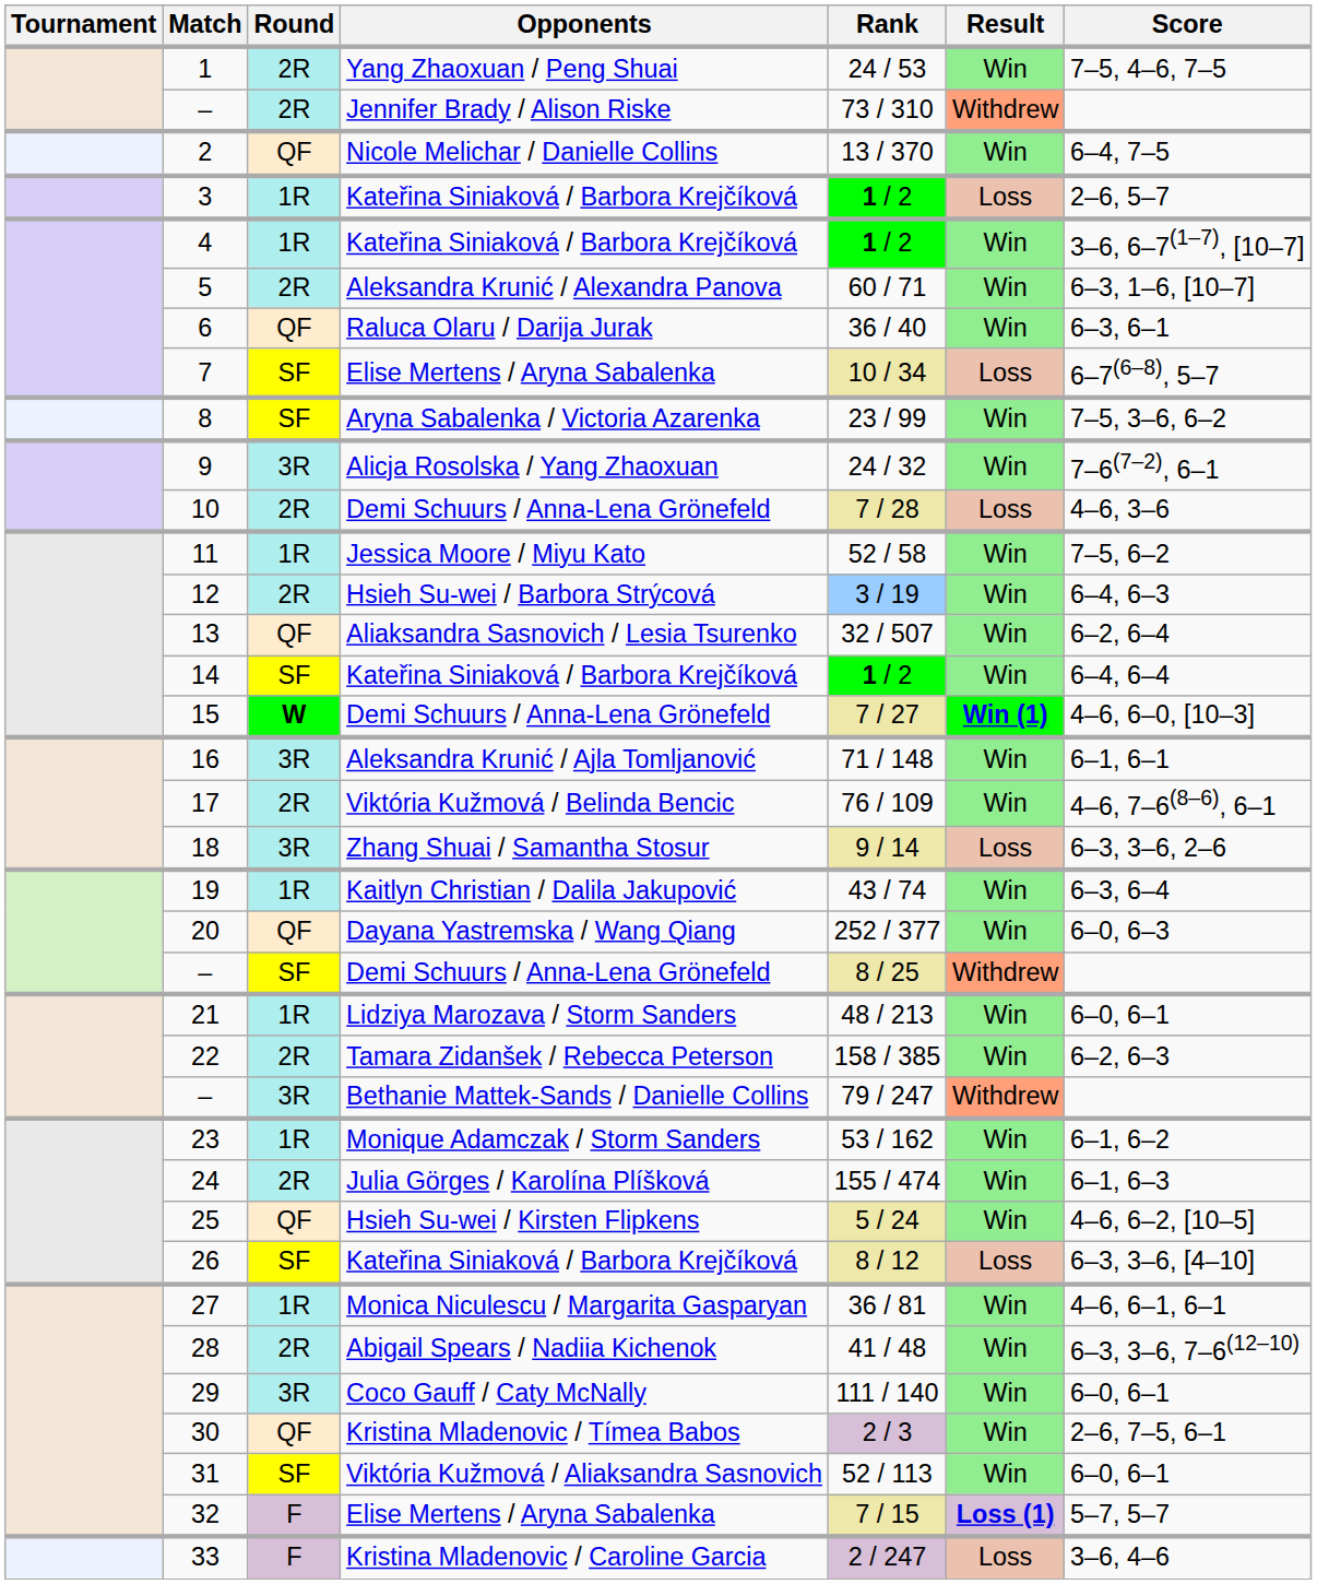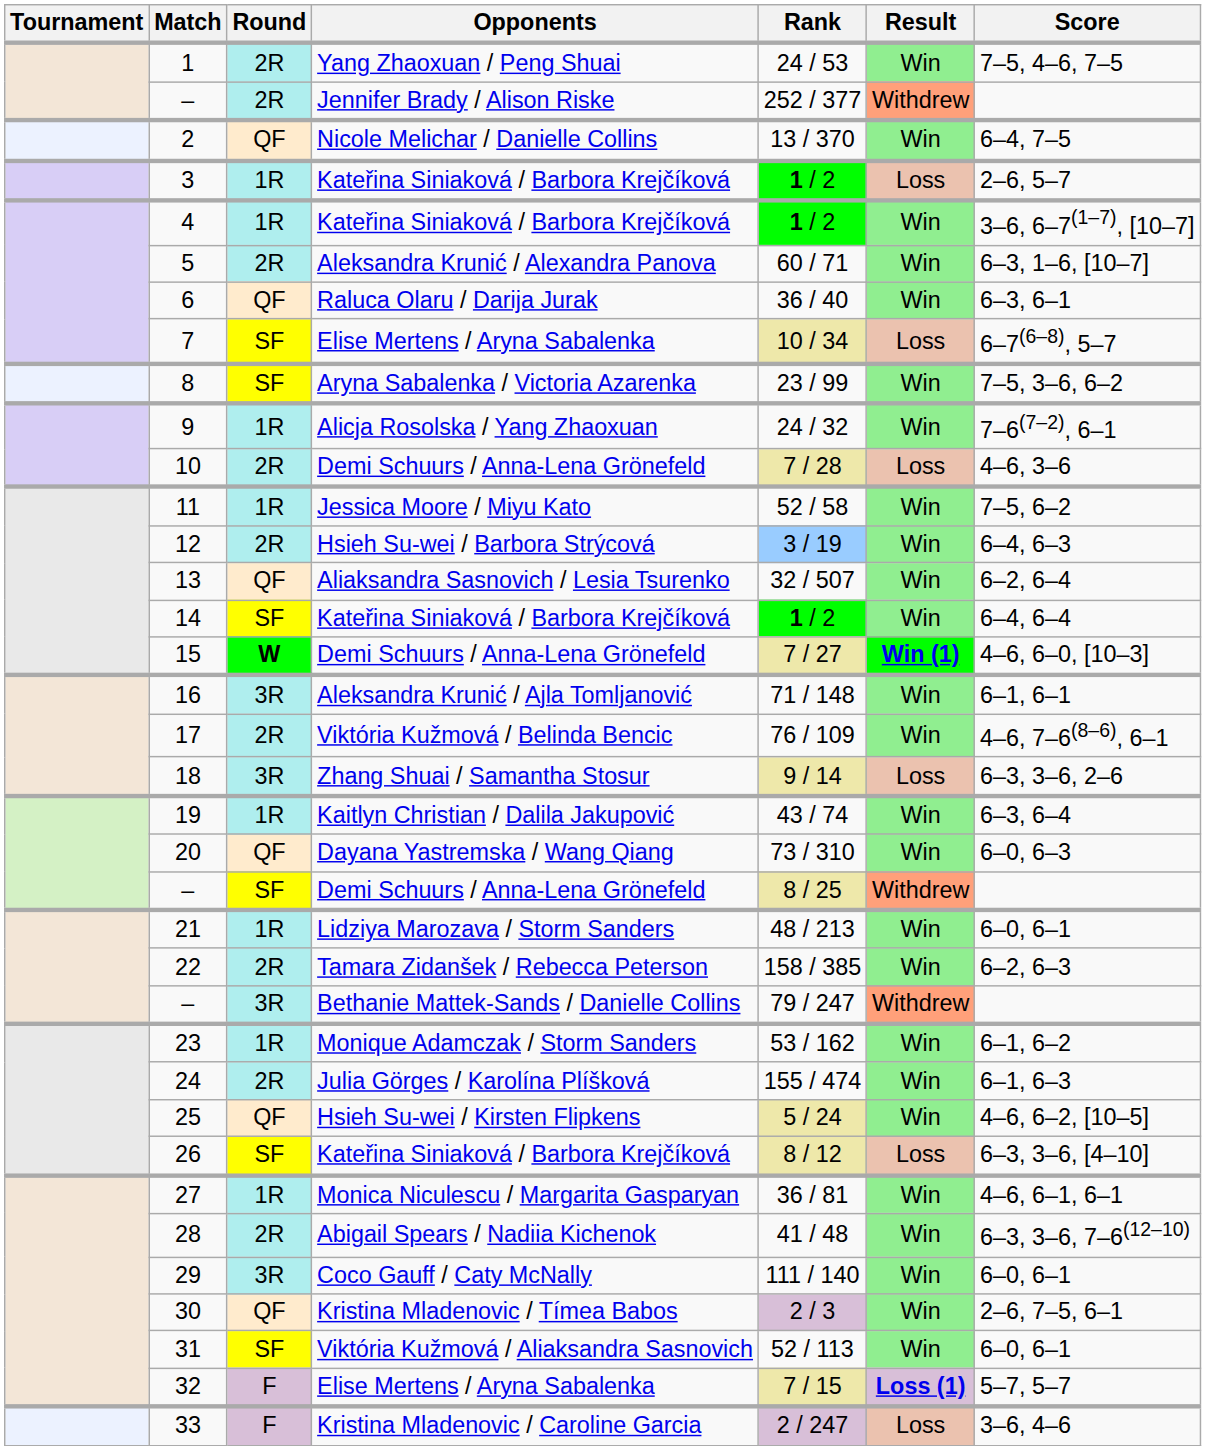– / Jennifer Brady / Alison Riske | Rank: 73 / 310 -> 252 / 377
9 | Round: 3R -> 1R
20 | Rank: 252 / 377 -> 73 / 310
